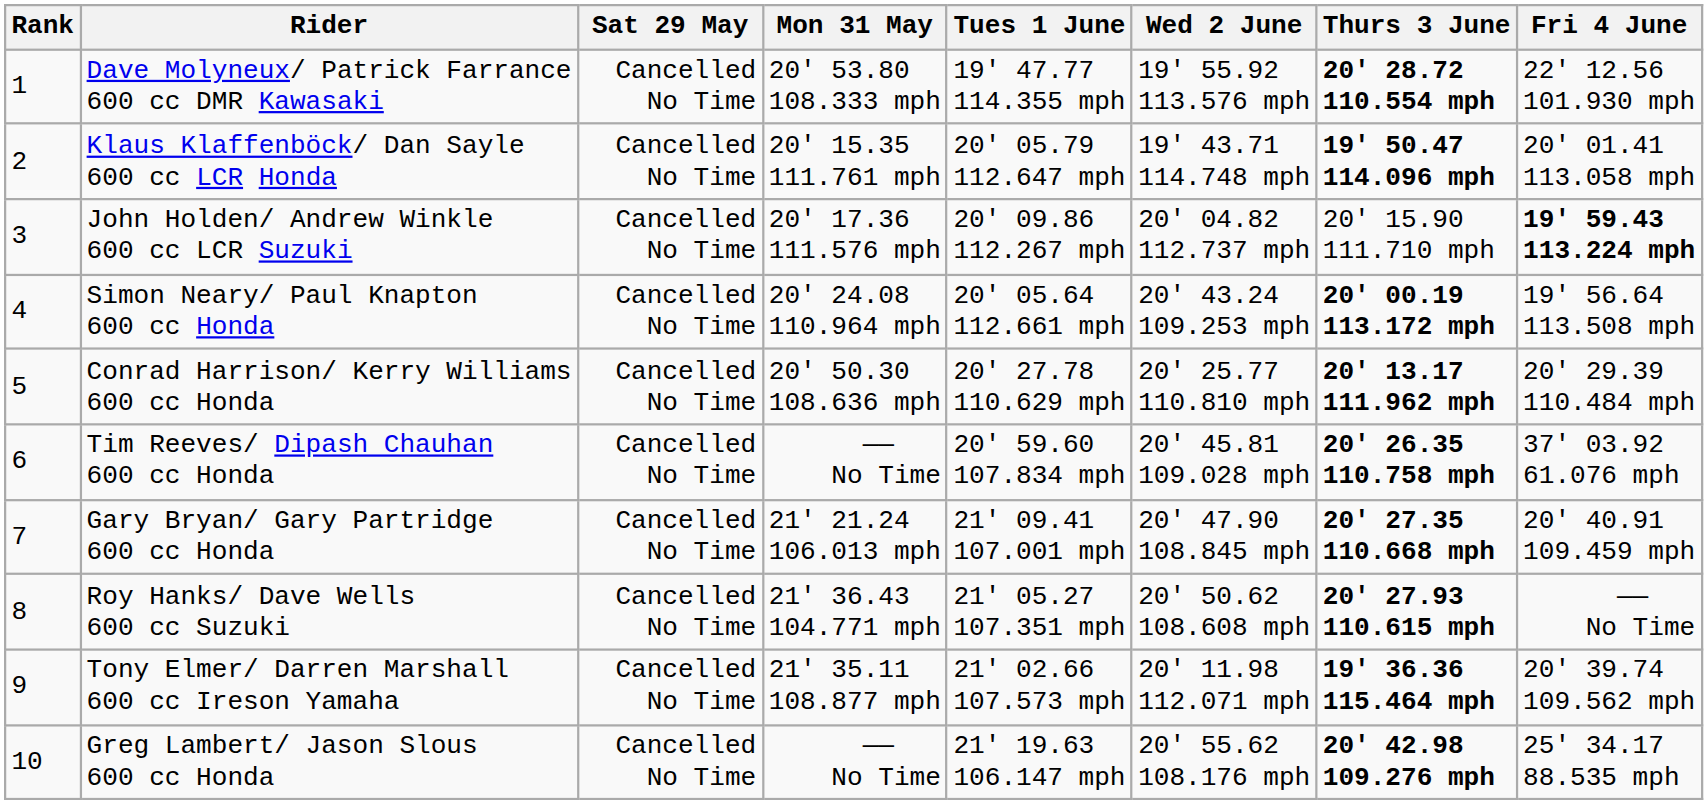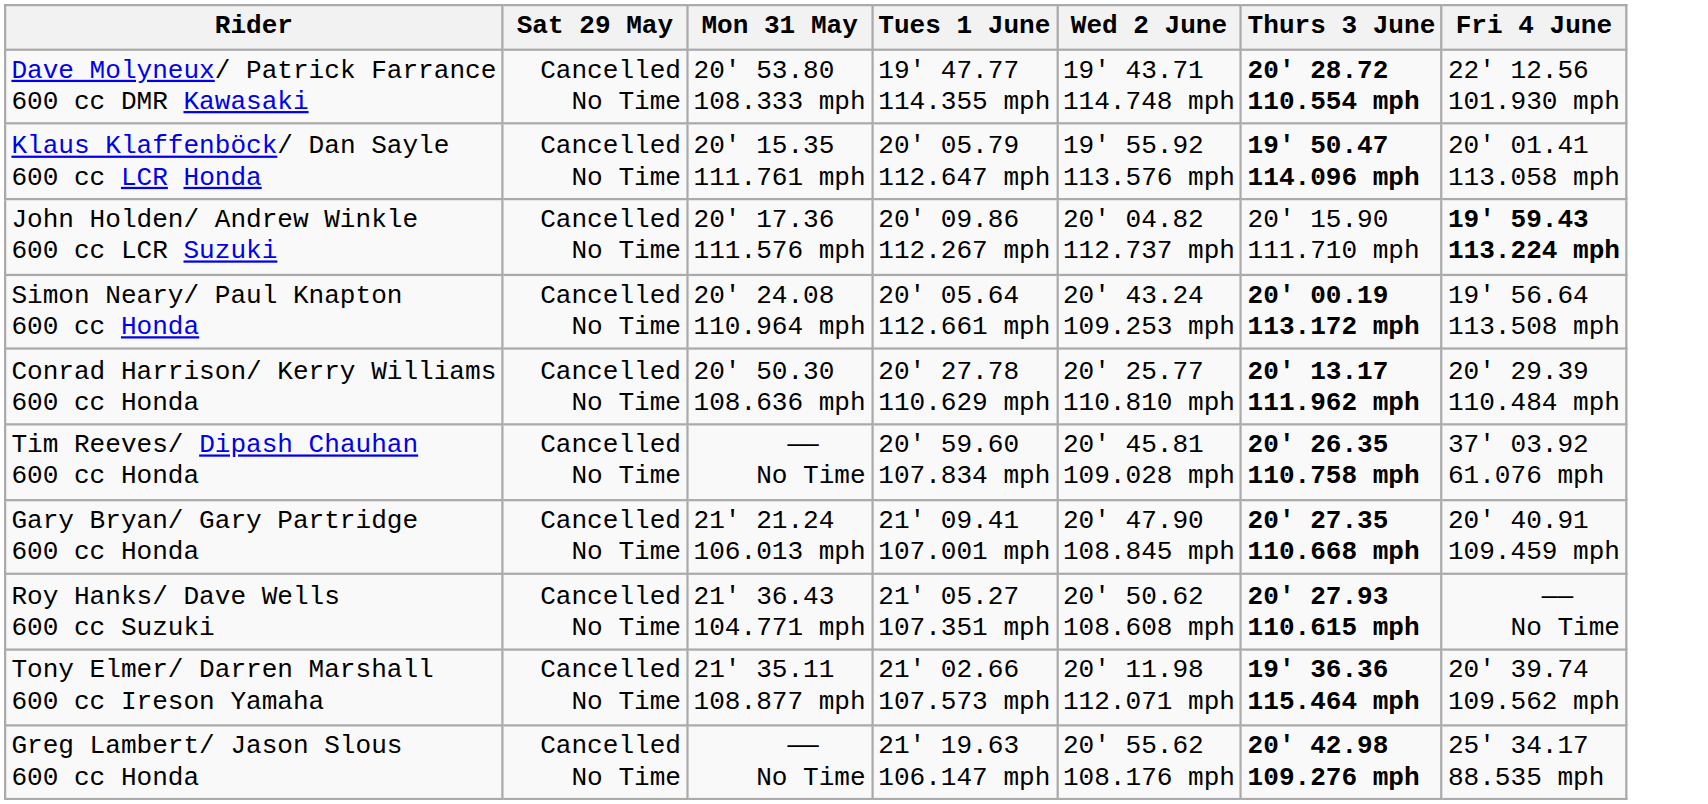- column: Rank | 1 | 2 | 3 | 4 | 5 | 6 | 7 | 8 | 9 | 10
Dave Molyneux/ Patrick Farrance 600 cc DMR Kawasaki | Wed 2 June: 19' 55.92 113.576 mph -> 19' 43.71 114.748 mph
Klaus Klaffenböck/ Dan Sayle 600 cc LCR Honda | Wed 2 June: 19' 43.71 114.748 mph -> 19' 55.92 113.576 mph
